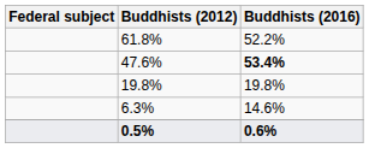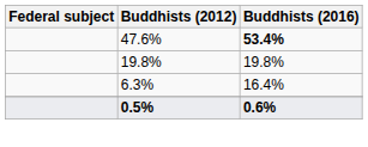- row: 61.8% | 52.2%
6.3% | Buddhists (2016): 14.6% -> 16.4%
